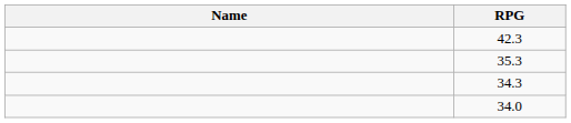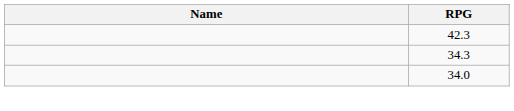- row: 35.3
